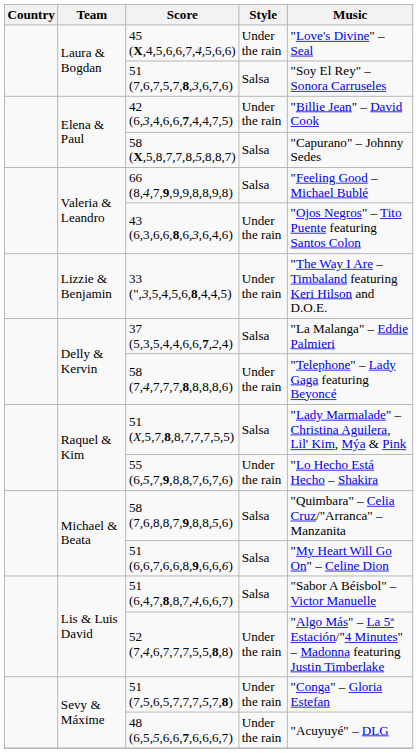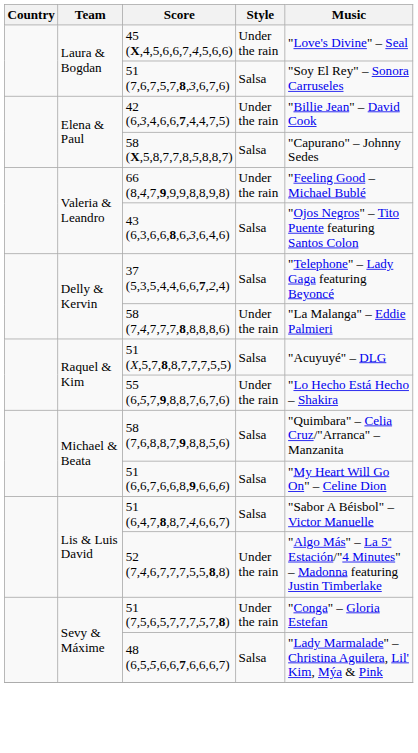66 (8,4,7,9,9,9,8,8,9,8) | Style: Salsa -> Under the rain
43 (6,3,6,6,8,6,3,6,4,6) | Style: Under the rain -> Salsa
- row: Lizzie & Benjamin | 33 (",3,5,4,5,6,8,4,4,5) | Under the rain | "The Way I Are – Timbaland featuring Keri Hilson and D.O.E.
37 (5,3,5,4,4,6,6,7,2,4) | Music: "La Malanga" – Eddie Palmieri -> "Telephone" – Lady Gaga featuring Beyoncé
58 (7,4,7,7,7,8,8,8,8,6) | Music: "Telephone" – Lady Gaga featuring Beyoncé -> "La Malanga" – Eddie Palmieri
51 (X,5,7,8,8,7,7,7,5,5) | Music: "Lady Marmalade" – Christina Aguilera, Lil' Kim, Mýa & Pink -> "Acuyuyé" – DLG
48 (6,5,5,6,6,7,6,6,6,7) | Style: Under the rain -> Salsa
48 (6,5,5,6,6,7,6,6,6,7) | Music: "Acuyuyé" – DLG -> "Lady Marmalade" – Christina Aguilera, Lil' Kim, Mýa & Pink
